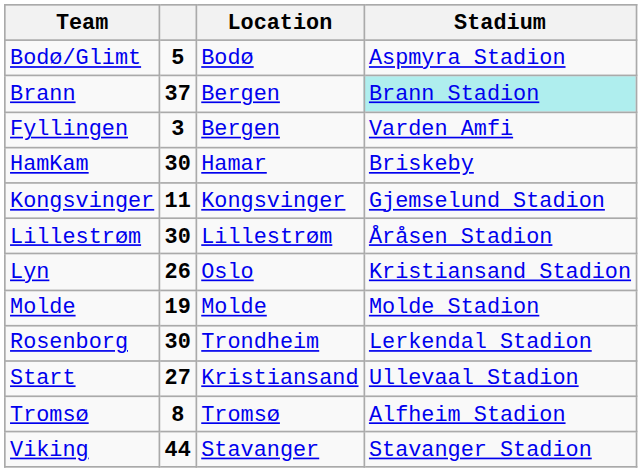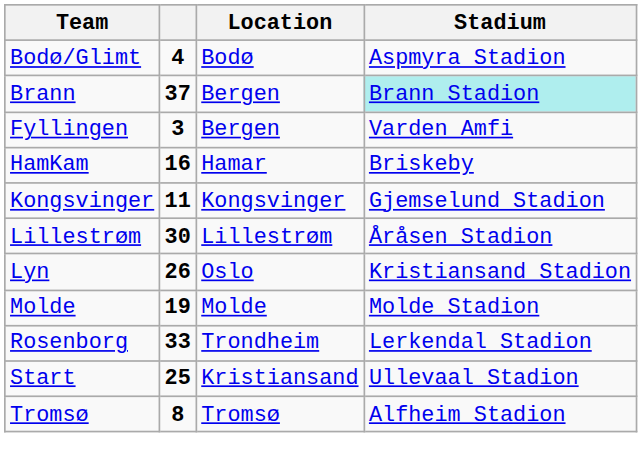Bodø/Glimt | column 2: 5 -> 4
HamKam | column 2: 30 -> 16
Rosenborg | column 2: 30 -> 33
Start | column 2: 27 -> 25
- row: Viking | 44 | Stavanger | Stavanger Stadion
